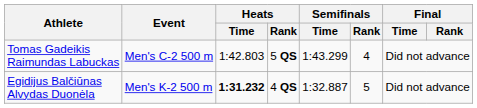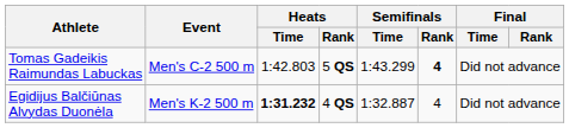Tomas Gadeikis Raimundas Labuckas | Semifinals / Rank: normal -> bold
Egidijus Balčiūnas Alvydas Duonėla | Semifinals / Rank: 5 -> 4
